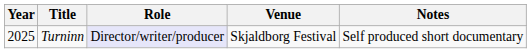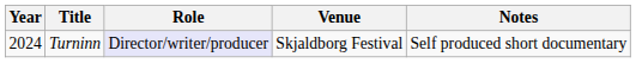Turninn | Year: 2025 -> 2024
